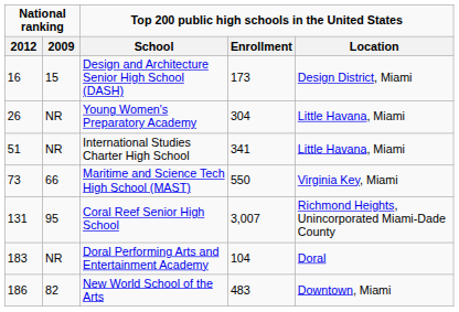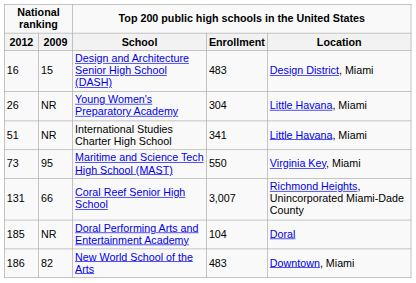Design and Architecture Senior High School (DASH) | column 4: 173 -> 483
Maritime and Science Tech High School (MAST) | National ranking / 2009: 66 -> 95
Coral Reef Senior High School | National ranking / 2009: 95 -> 66
Doral Performing Arts and Entertainment Academy | National ranking / 2012: 183 -> 185
